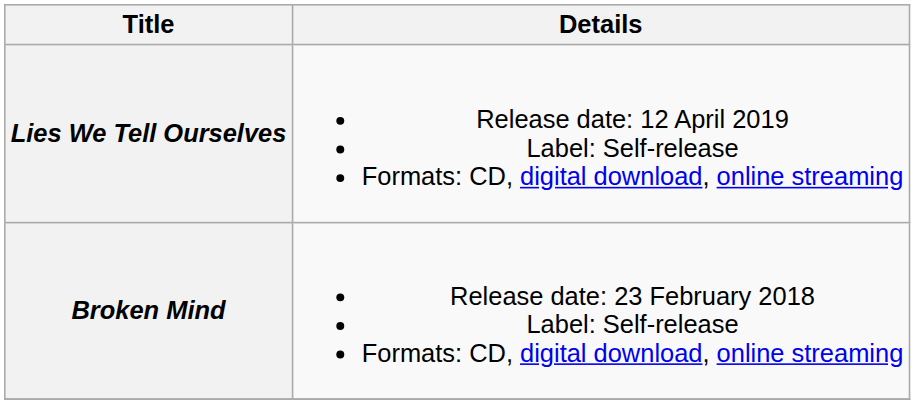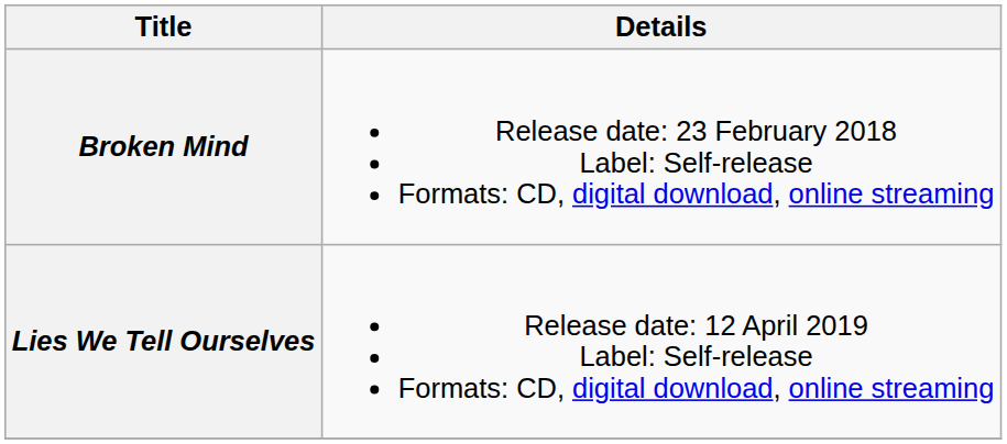rows swapped: Broken Mind <-> Lies We Tell Ourselves
